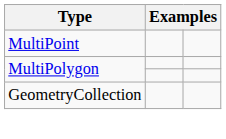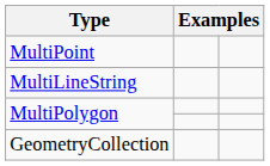+ row: MultiLineString
